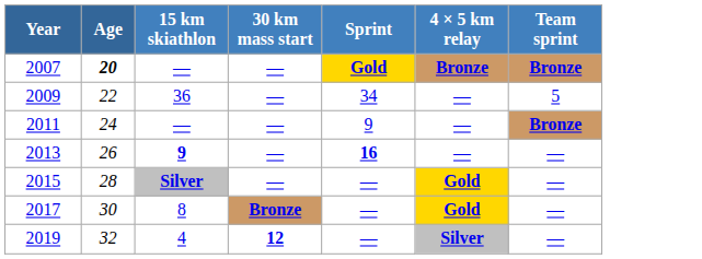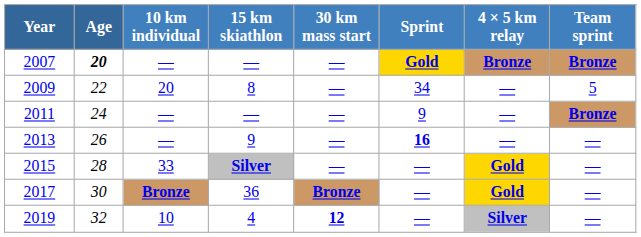+ column: 10 km individual | — | 20 | — | — | 33 | Bronze | 10
2009 | 15 km skiathlon: 36 -> 8
2013 | 15 km skiathlon: bold -> normal
2017 | 15 km skiathlon: 8 -> 36
